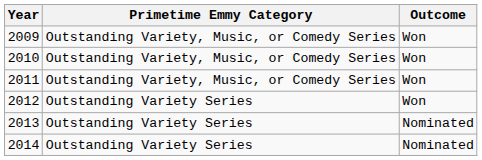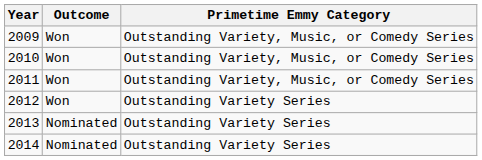columns swapped: Outcome <-> Primetime Emmy Category
